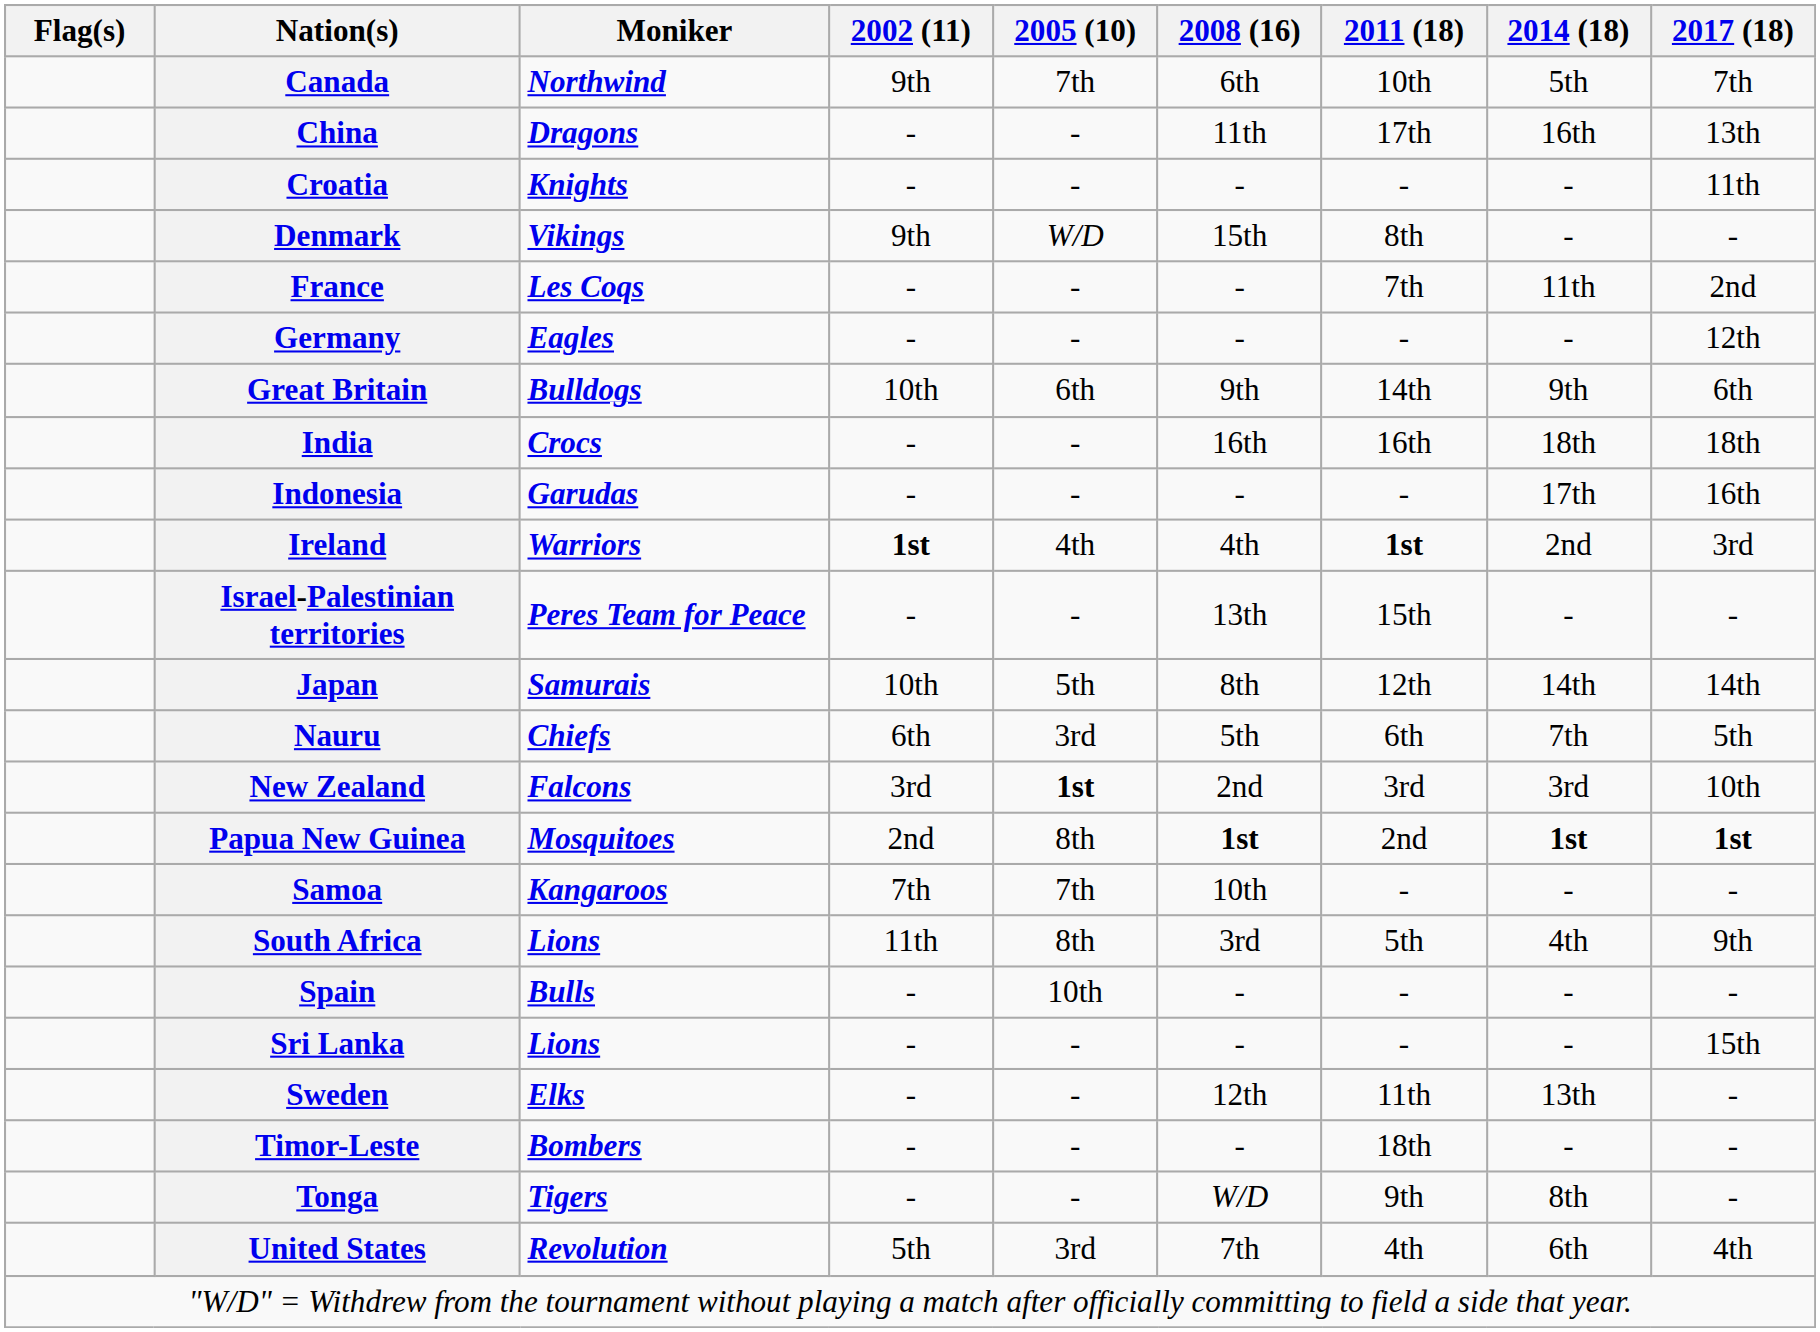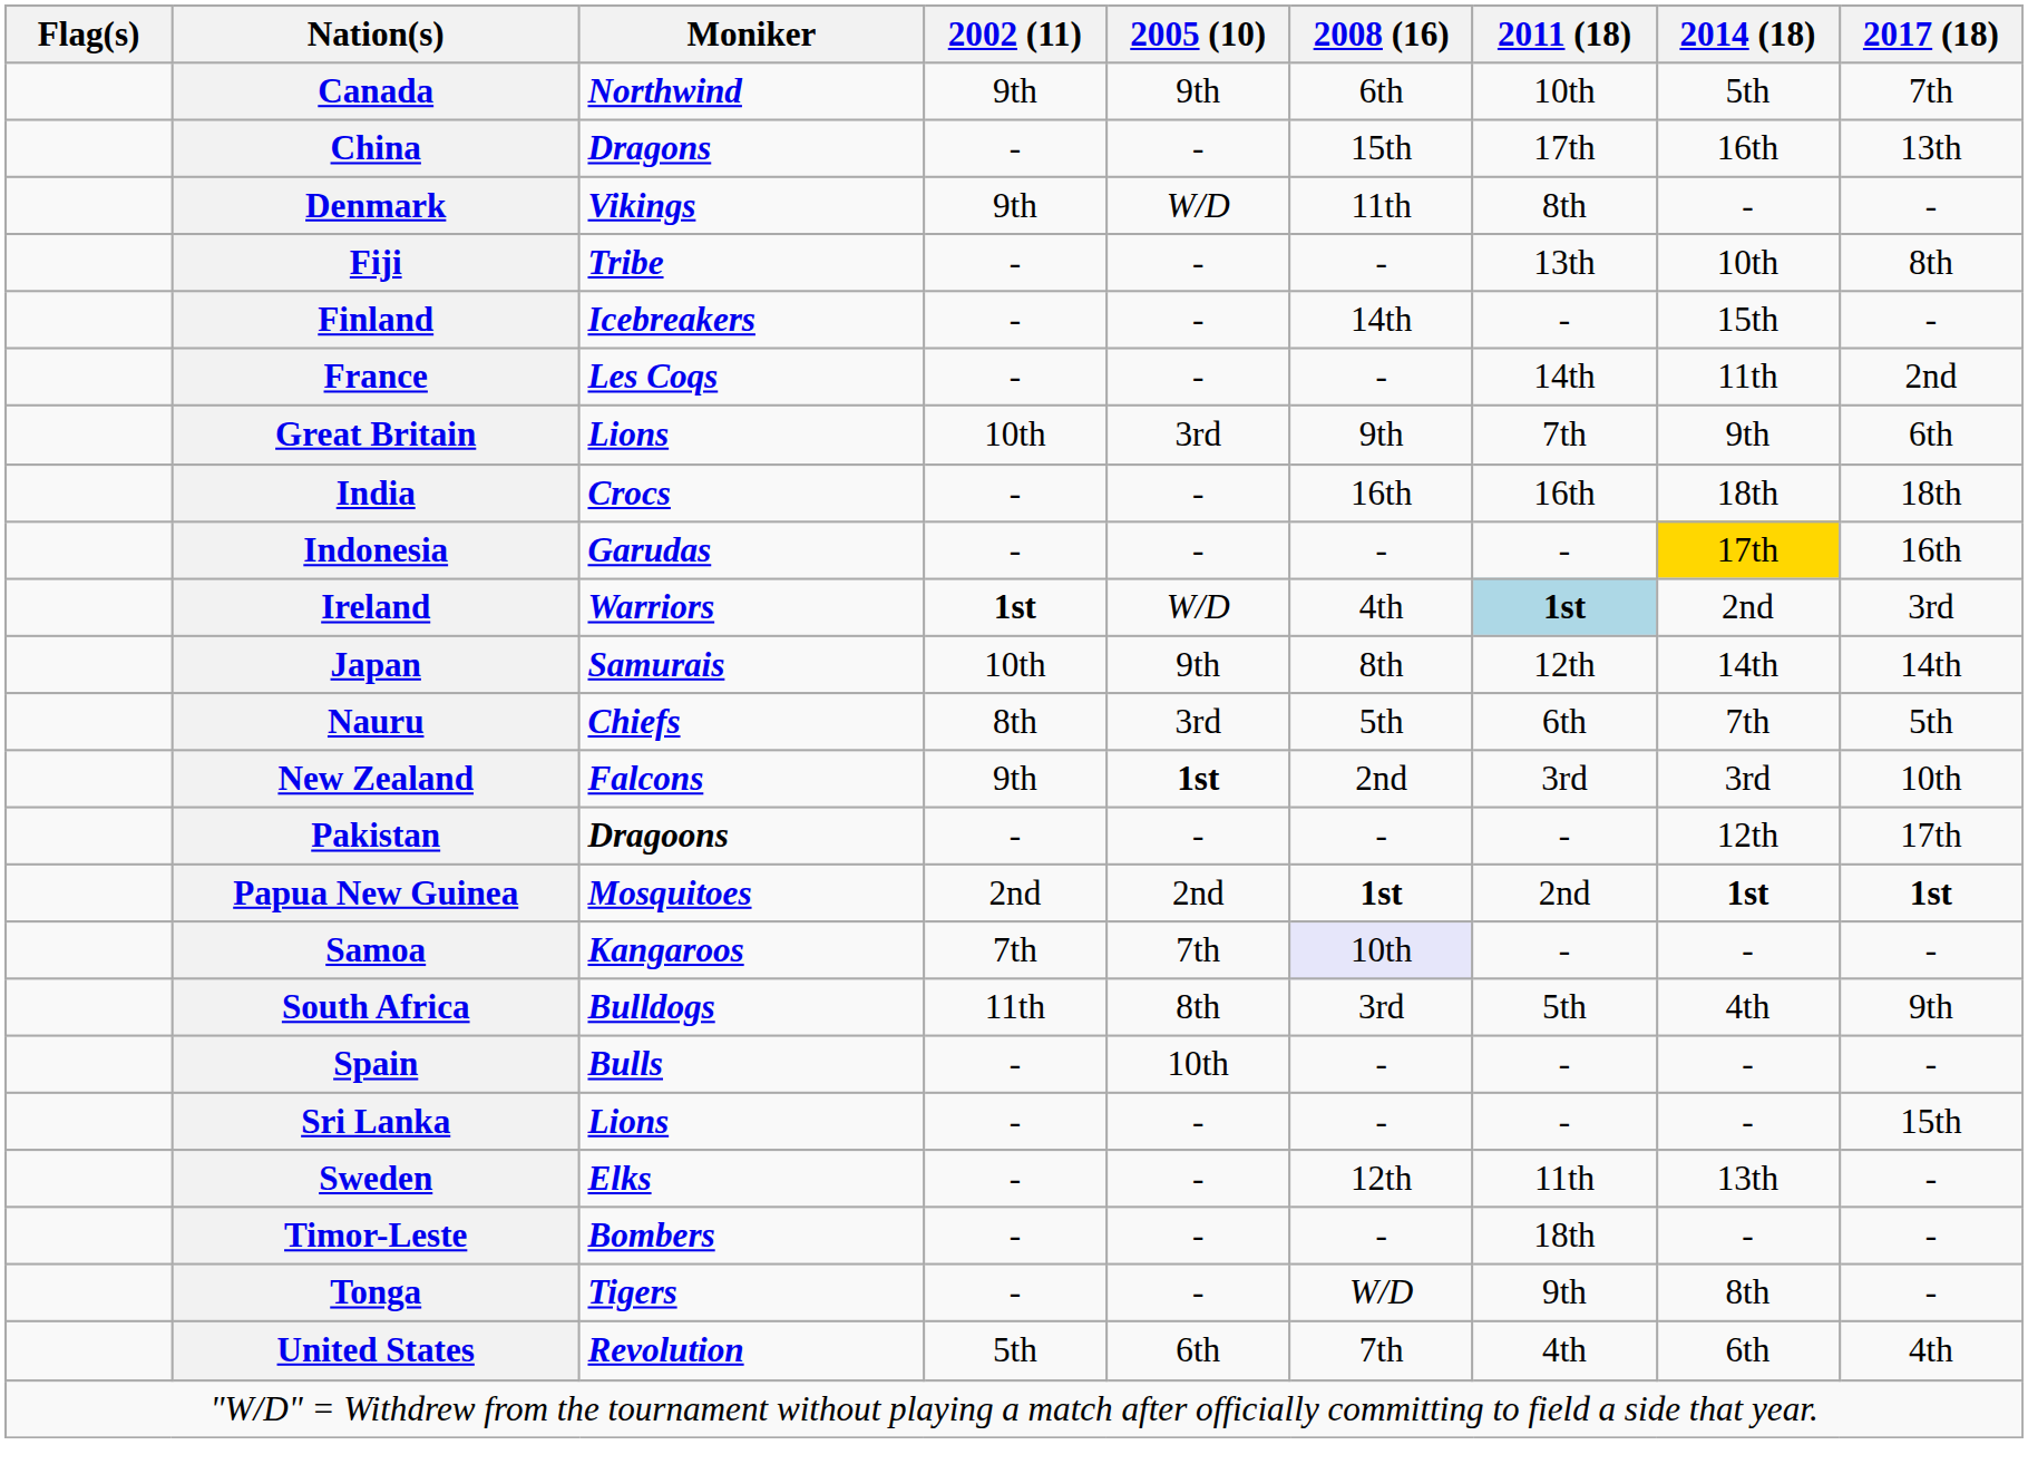Canada | 2005 (10): 7th -> 9th
China | 2008 (16): 11th -> 15th
- row: Croatia | Knights | - | - | - | - | - | 11th
Denmark | 2008 (16): 15th -> 11th
+ row: Fiji | Tribe | - | - | - | 13th | 10th | 8th
+ row: Finland | Icebreakers | - | - | 14th | - | 15th | -
France | 2011 (18): 7th -> 14th
- row: Germany | Eagles | - | - | - | - | - | 12th
Great Britain | Moniker: Bulldogs -> Lions
Great Britain | 2005 (10): 6th -> 3rd
Great Britain | 2011 (18): 14th -> 7th
Indonesia | 2014 (18): no background -> gold background
Ireland | 2005 (10): 4th -> W/D
Ireland | 2011 (18): no background -> lightblue background
- row: Israel-Palestinian territories | Peres Team for Peace | - | - | 13th | 15th | - | -
Japan | 2005 (10): 5th -> 9th
Nauru | 2002 (11): 6th -> 8th
New Zealand | 2002 (11): 3rd -> 9th
+ row: Pakistan | Dragoons | - | - | - | - | 12th | 17th
Papua New Guinea | 2005 (10): 8th -> 2nd
Samoa | 2008 (16): no background -> lavender background
South Africa | Moniker: Lions -> Bulldogs
United States | 2005 (10): 3rd -> 6th
